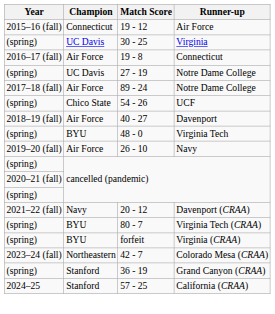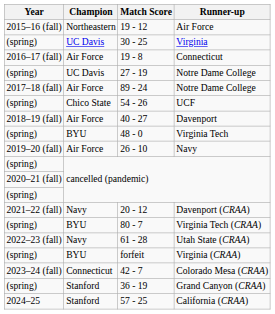19 - 12 | Champion: Connecticut -> Northeastern
+ row: 2022–23 (fall) | Navy | 61 - 28 | Utah State (CRAA)
42 - 7 | Champion: Northeastern -> Connecticut
